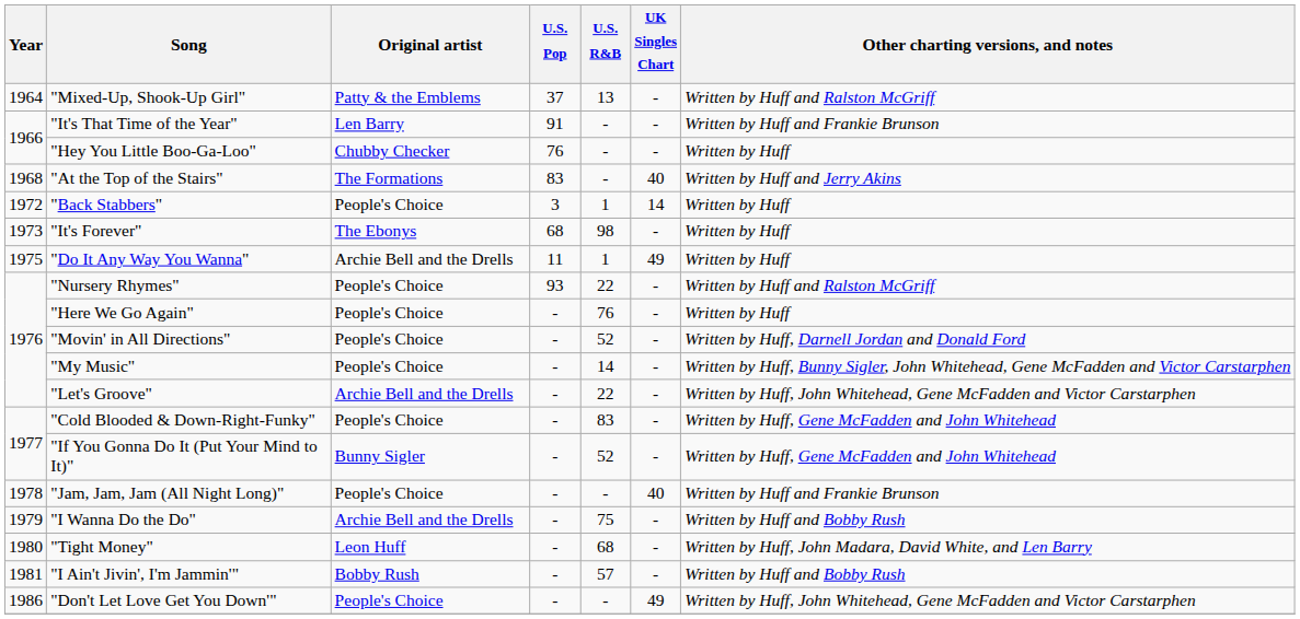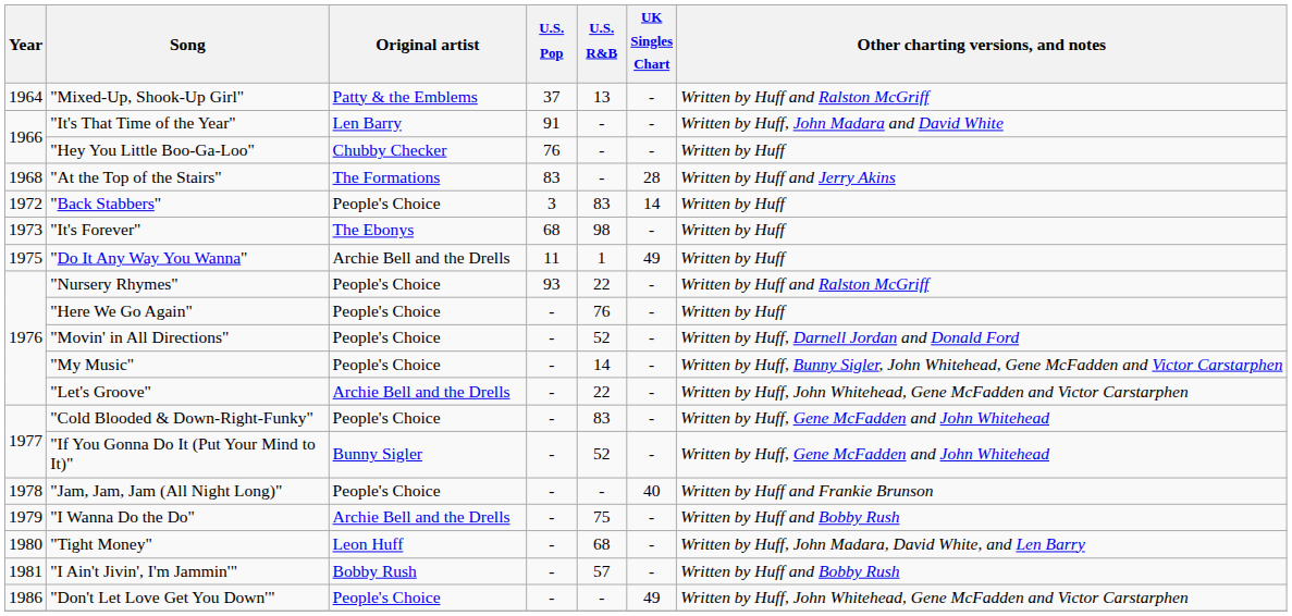"It's That Time of the Year" | Other charting versions, and notes: Written by Huff and Frankie Brunson -> Written by Huff, John Madara and David White
"At the Top of the Stairs" | UK Singles Chart: 40 -> 28
"Back Stabbers" | U.S. R&B: 1 -> 83
